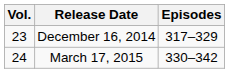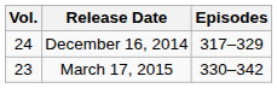December 16, 2014 | Vol.: 23 -> 24
March 17, 2015 | Vol.: 24 -> 23
